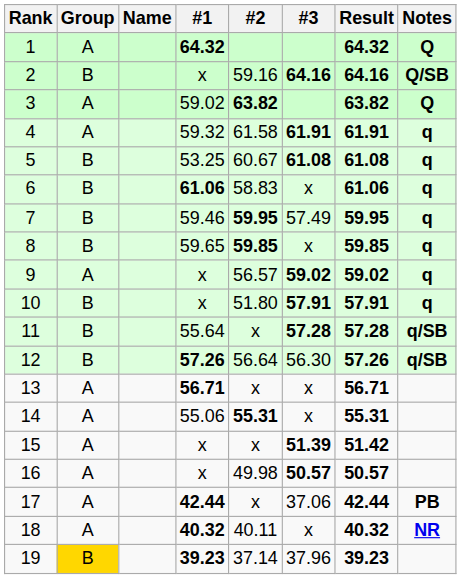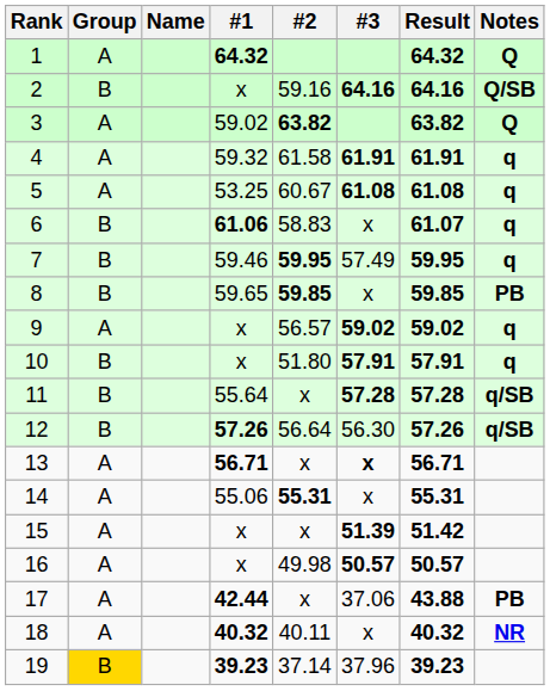5 | Group: B -> A
6 | Result: 61.06 -> 61.07
8 | Notes: q -> PB
13 | #3: normal -> bold
17 | Result: 42.44 -> 43.88
